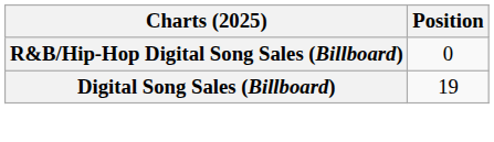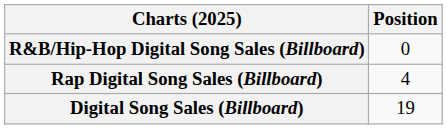+ row: Rap Digital Song Sales (Billboard) | 4
